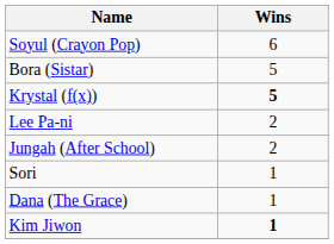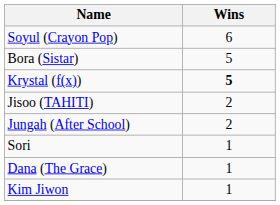+ row: Jisoo (TAHITI) | 2
- row: Lee Pa-ni | 2
Kim Jiwon | Wins: bold -> normal
